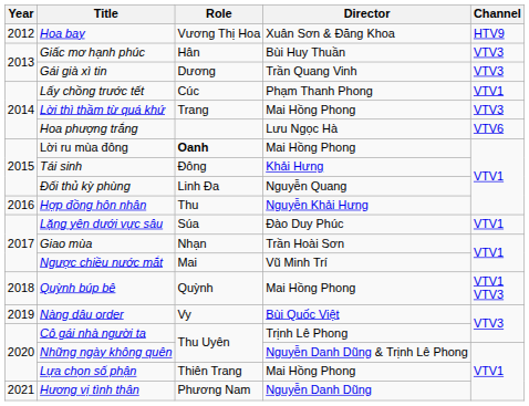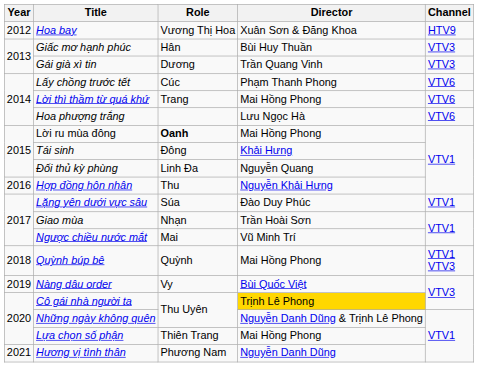Lấy chồng trước tết | Channel: VTV1 -> VTV6
Lời thì thầm từ quá khứ | Channel: VTV3 -> VTV6
Cô gái nhà người ta | Director: no background -> gold background
